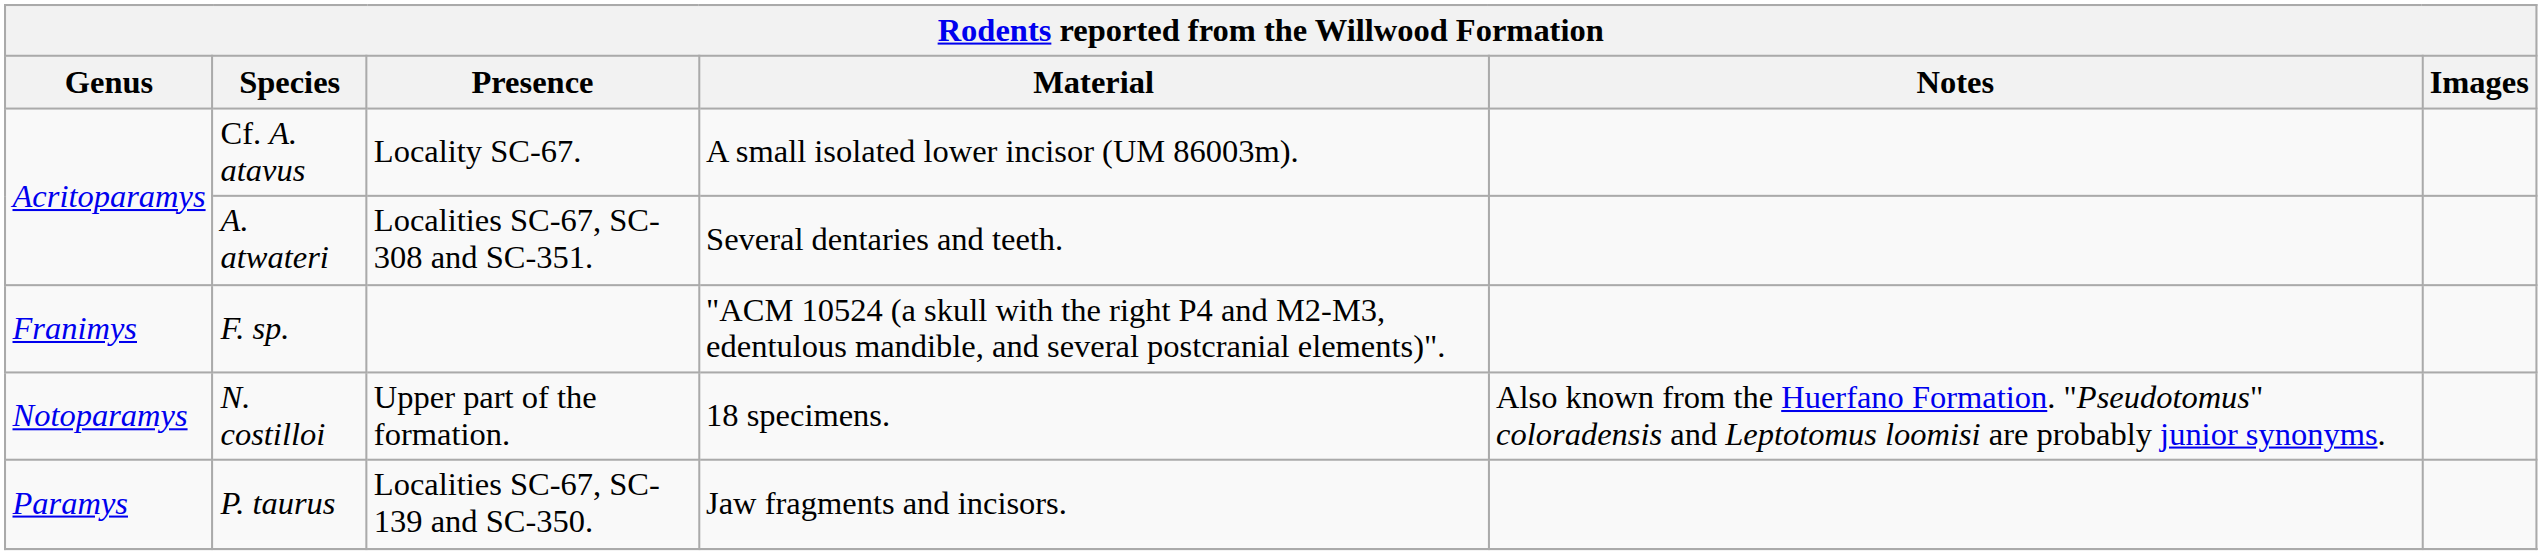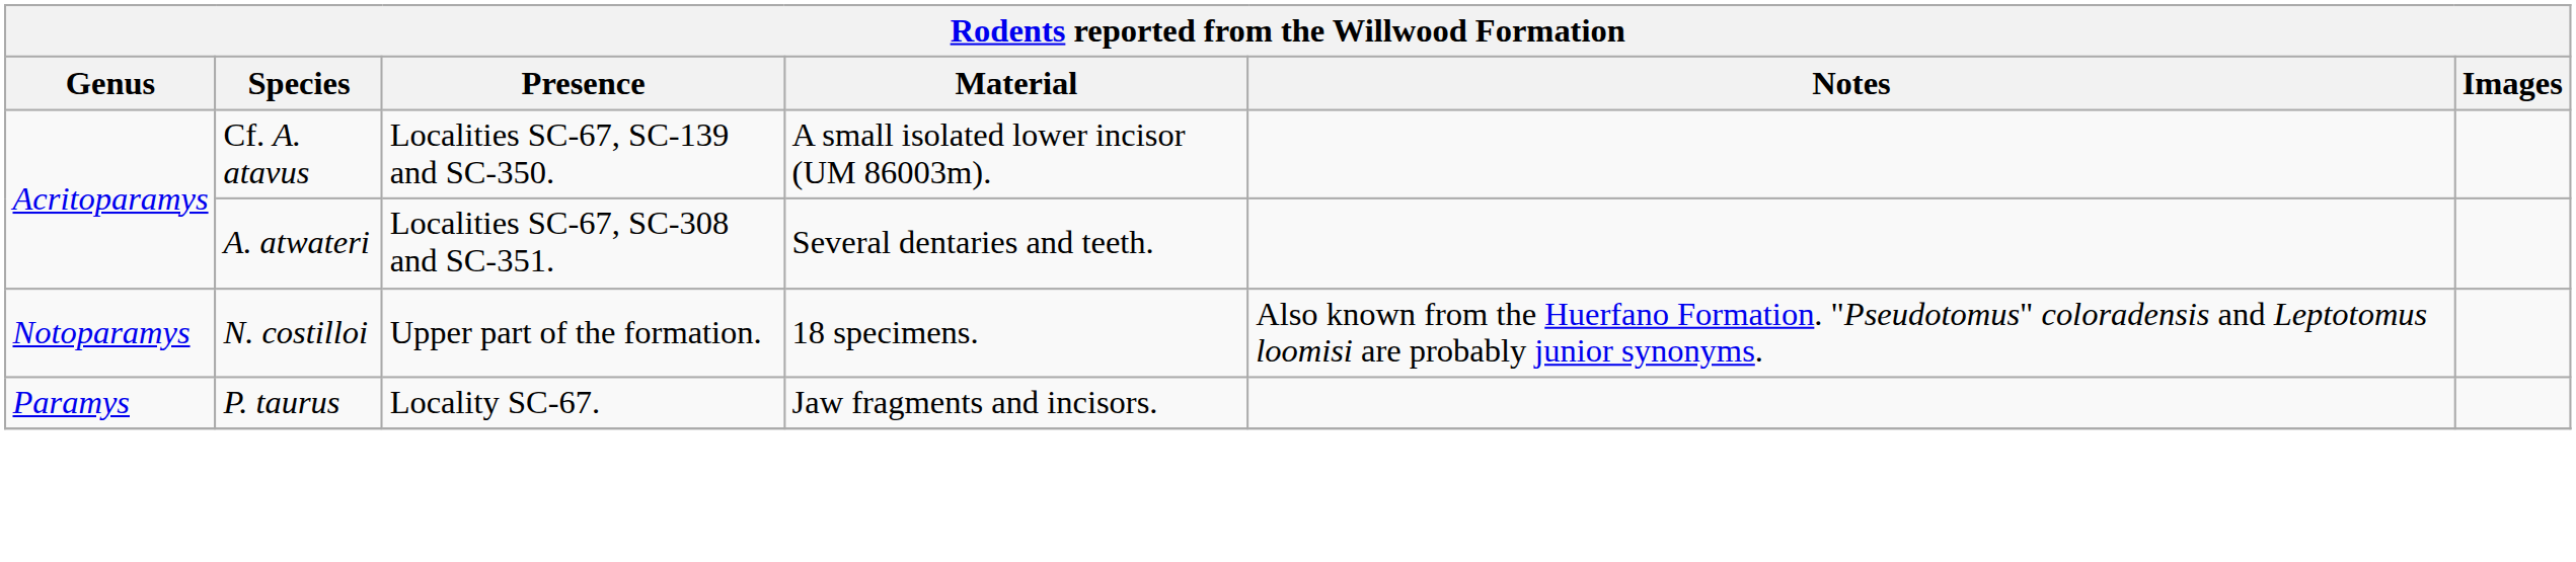Cf. A. atavus | Presence: Locality SC-67. -> Localities SC-67, SC-139 and SC-350.
- row: Franimys | F. sp. | "ACM 10524 (a skull with the right P4 and M2-M3, edentulous mandible, and several postcranial elements)".
P. taurus | Presence: Localities SC-67, SC-139 and SC-350. -> Locality SC-67.
